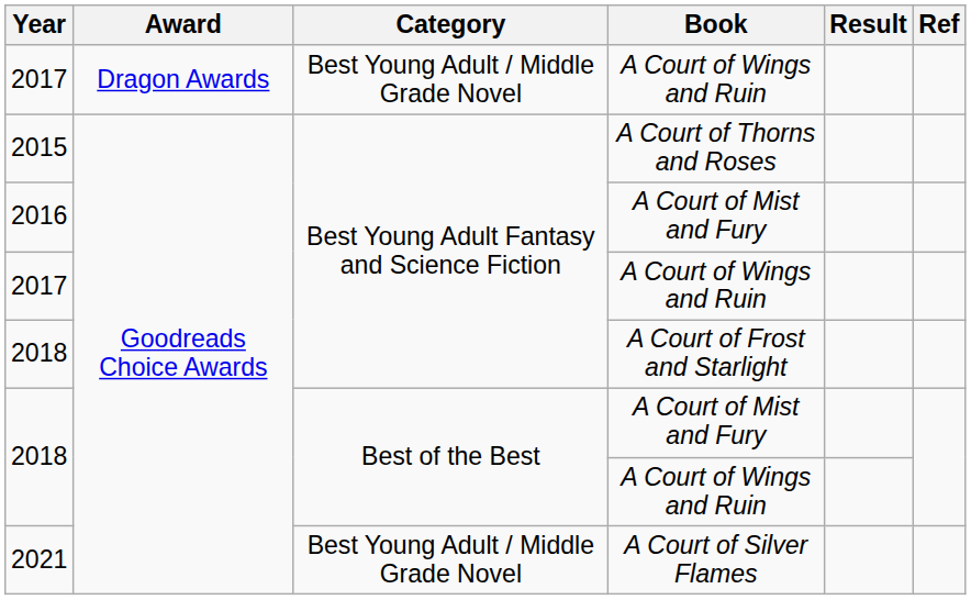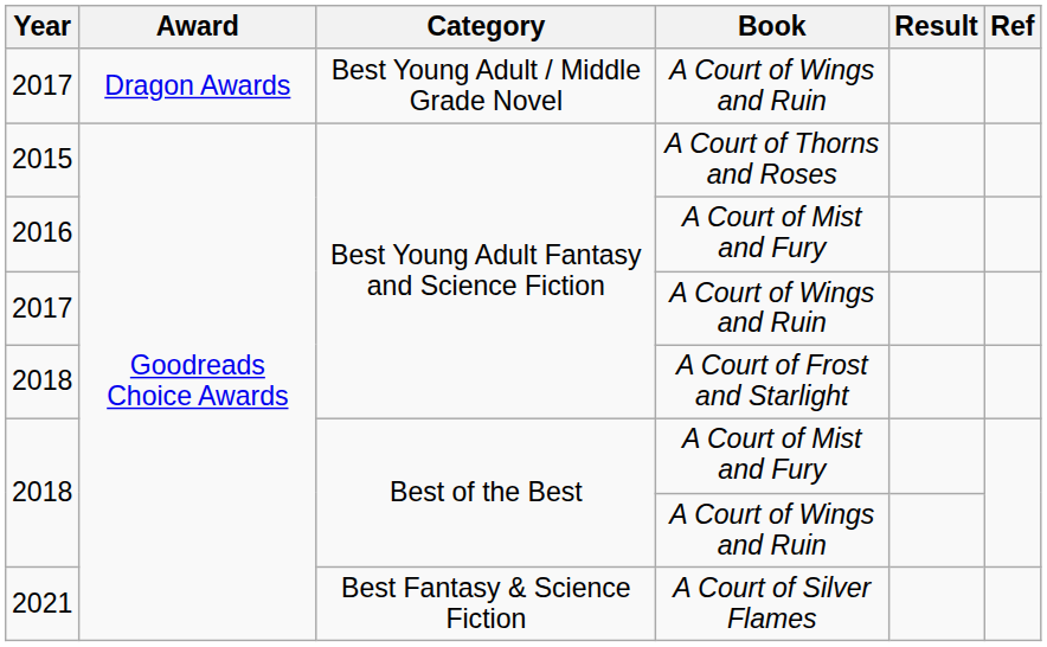2021 | Category: Best Young Adult / Middle Grade Novel -> Best Fantasy & Science Fiction
